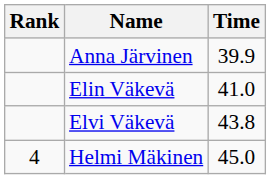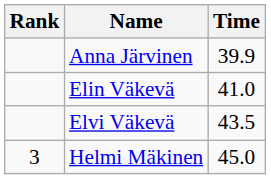Elvi Väkevä | Time: 43.8 -> 43.5
Helmi Mäkinen | Rank: 4 -> 3
